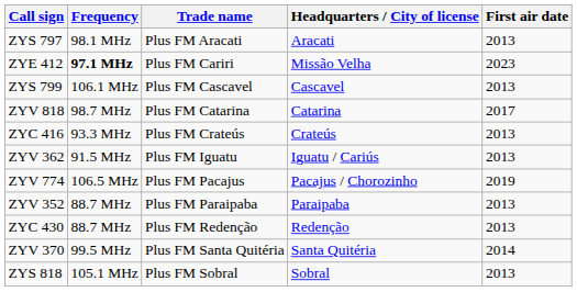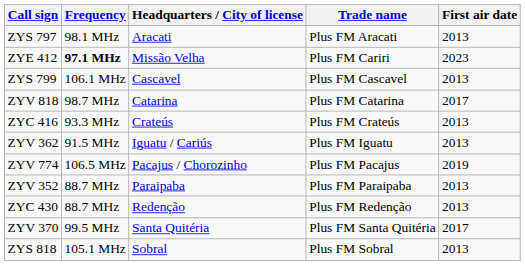columns swapped: Trade name <-> Headquarters / City of license
ZYV 370 | First air date: 2014 -> 2017
